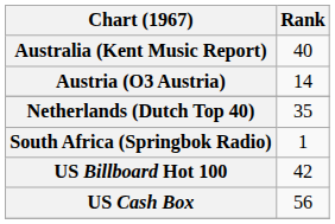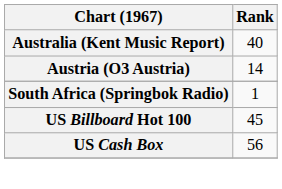- row: Netherlands (Dutch Top 40) | 35
US Billboard Hot 100 | Rank: 42 -> 45
